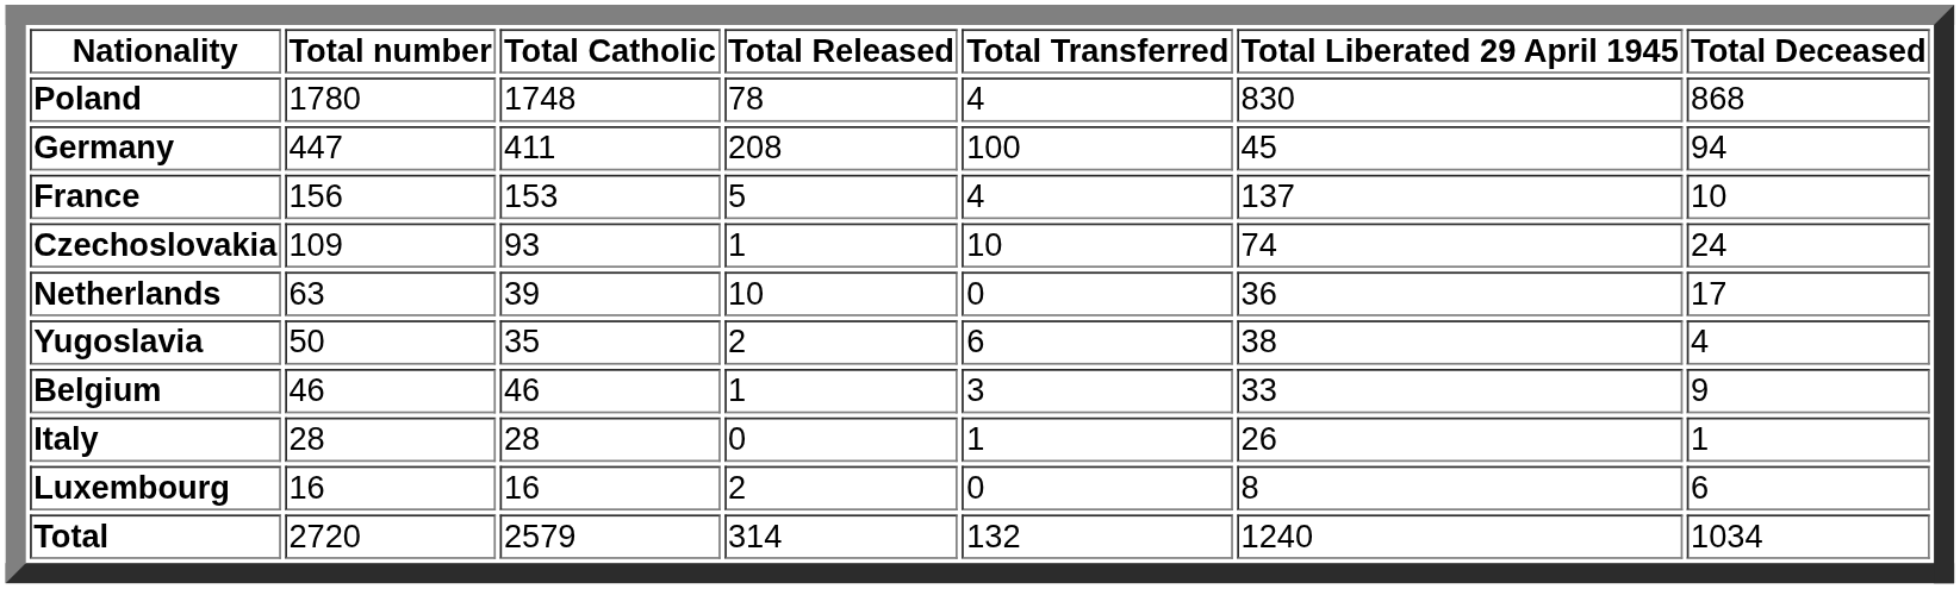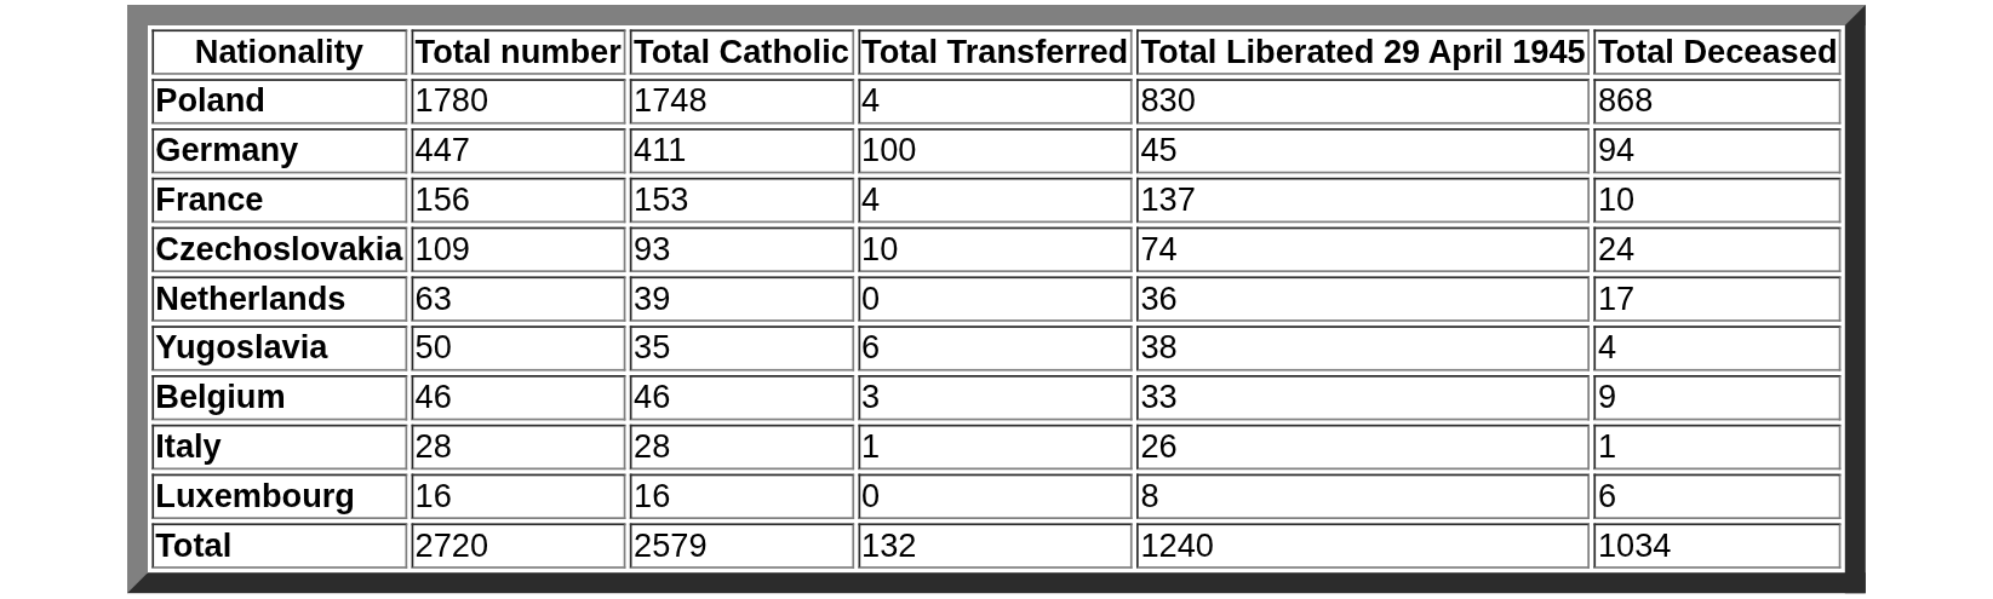- column: Total Released | 78 | 208 | 5 | 1 | 10 | 2 | 1 | 0 | 2 | 314
